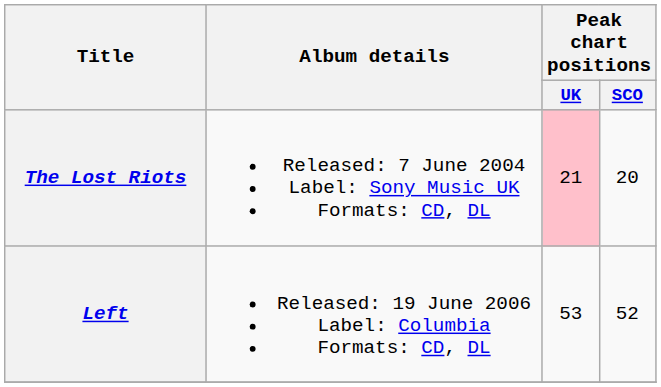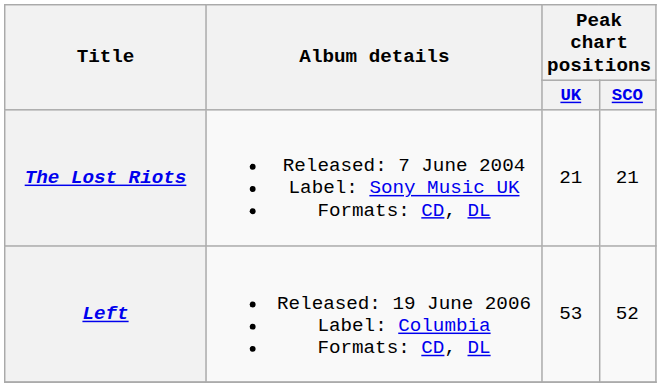The Lost Riots | Peak chart positions / UK: pink background -> no background
The Lost Riots | Peak chart positions / SCO: 20 -> 21
